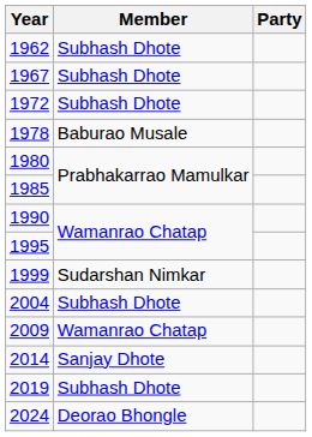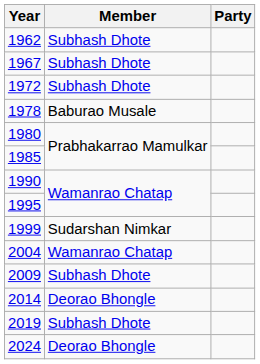2004 | Member: Subhash Dhote -> Wamanrao Chatap
2009 | Member: Wamanrao Chatap -> Subhash Dhote
2014 | Member: Sanjay Dhote -> Deorao Bhongle
